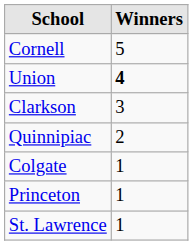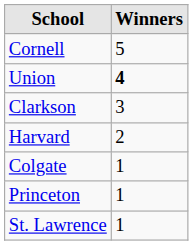+ row: Harvard | 2
- row: Quinnipiac | 2
